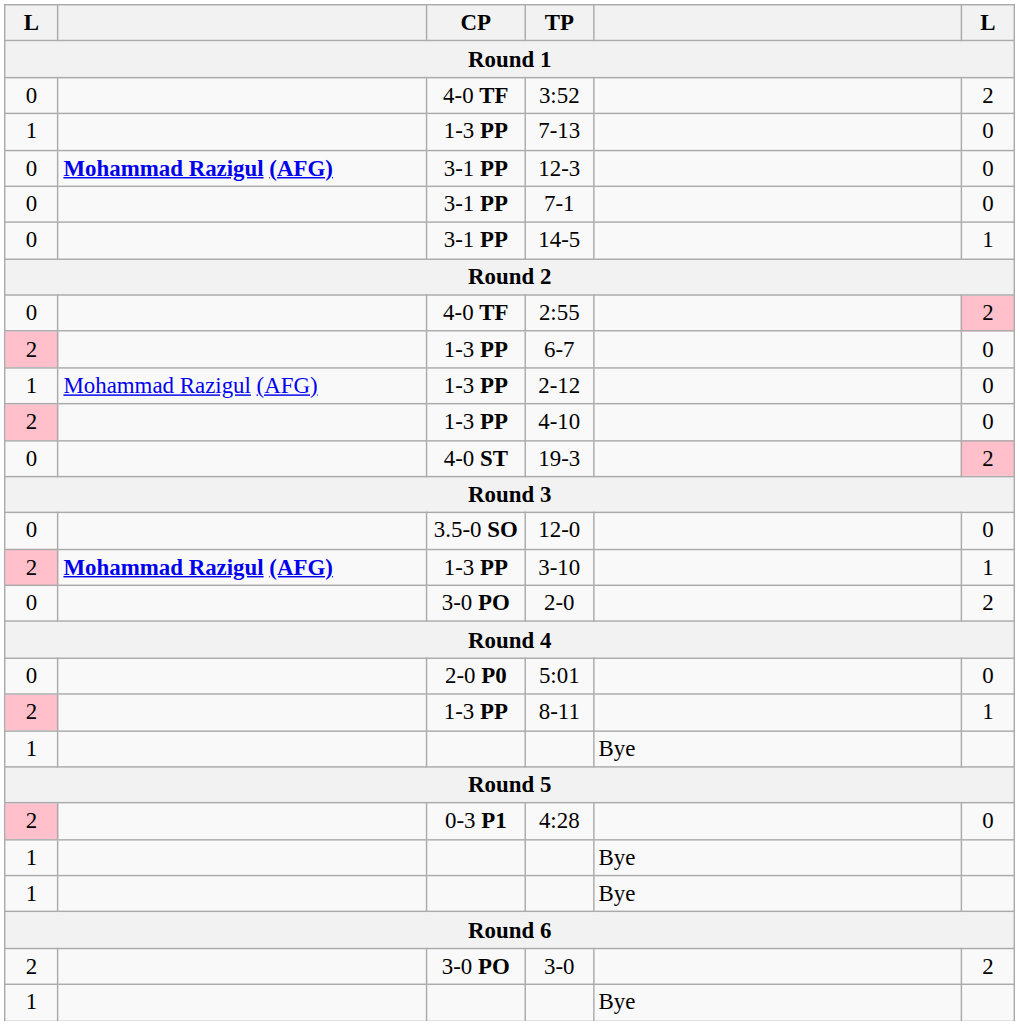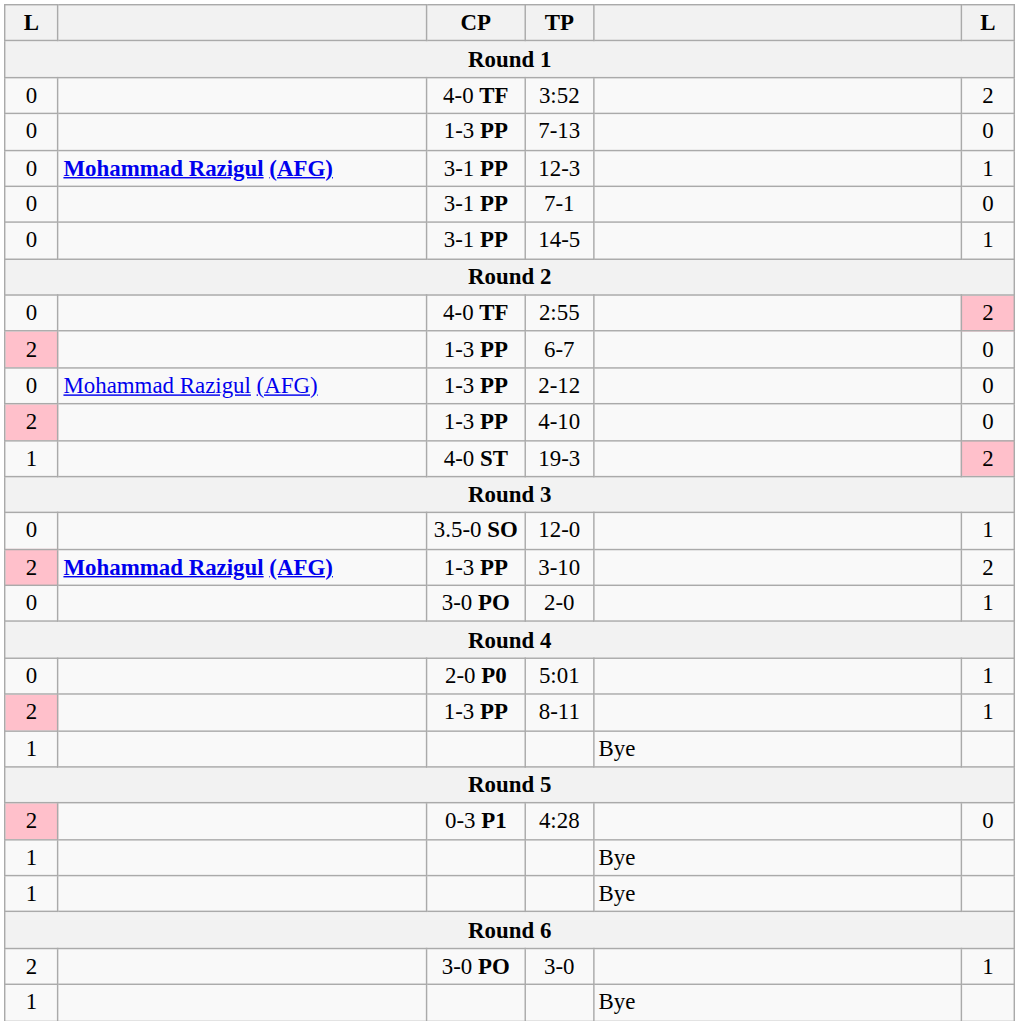7-13 | column 1: 1 -> 0
12-3 | column 6: 0 -> 1
2-12 | column 1: 1 -> 0
19-3 | column 1: 0 -> 1
12-0 | column 6: 0 -> 1
3-10 | column 6: 1 -> 2
2-0 | column 6: 2 -> 1
5:01 | column 6: 0 -> 1
3-0 | column 6: 2 -> 1
